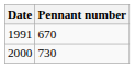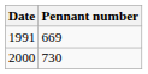1991 | Pennant number: 670 -> 669
